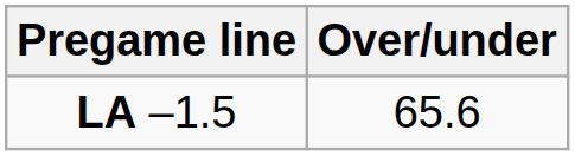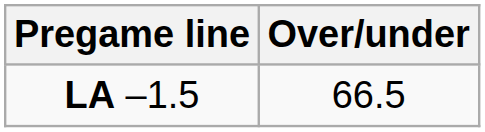LA –1.5 | Over/under: 65.6 -> 66.5
